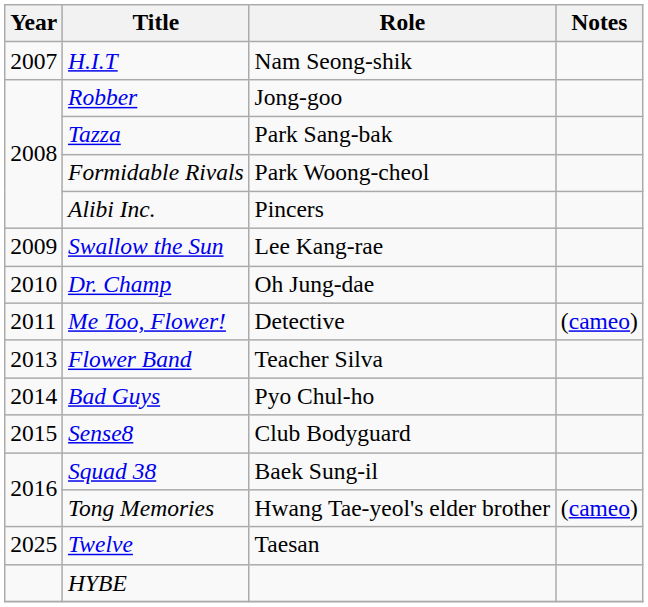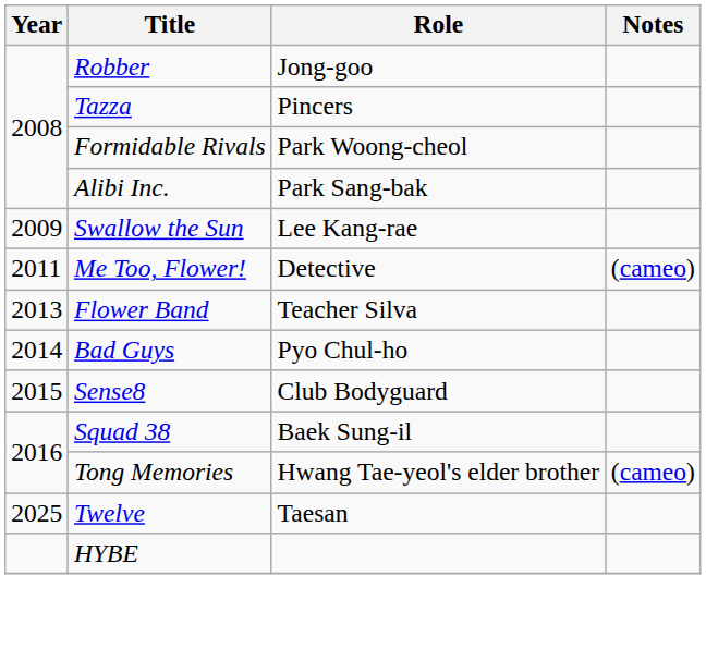- row: 2007 | H.I.T | Nam Seong-shik
Tazza | Role: Park Sang-bak -> Pincers
Alibi Inc. | Role: Pincers -> Park Sang-bak
- row: 2010 | Dr. Champ | Oh Jung-dae
